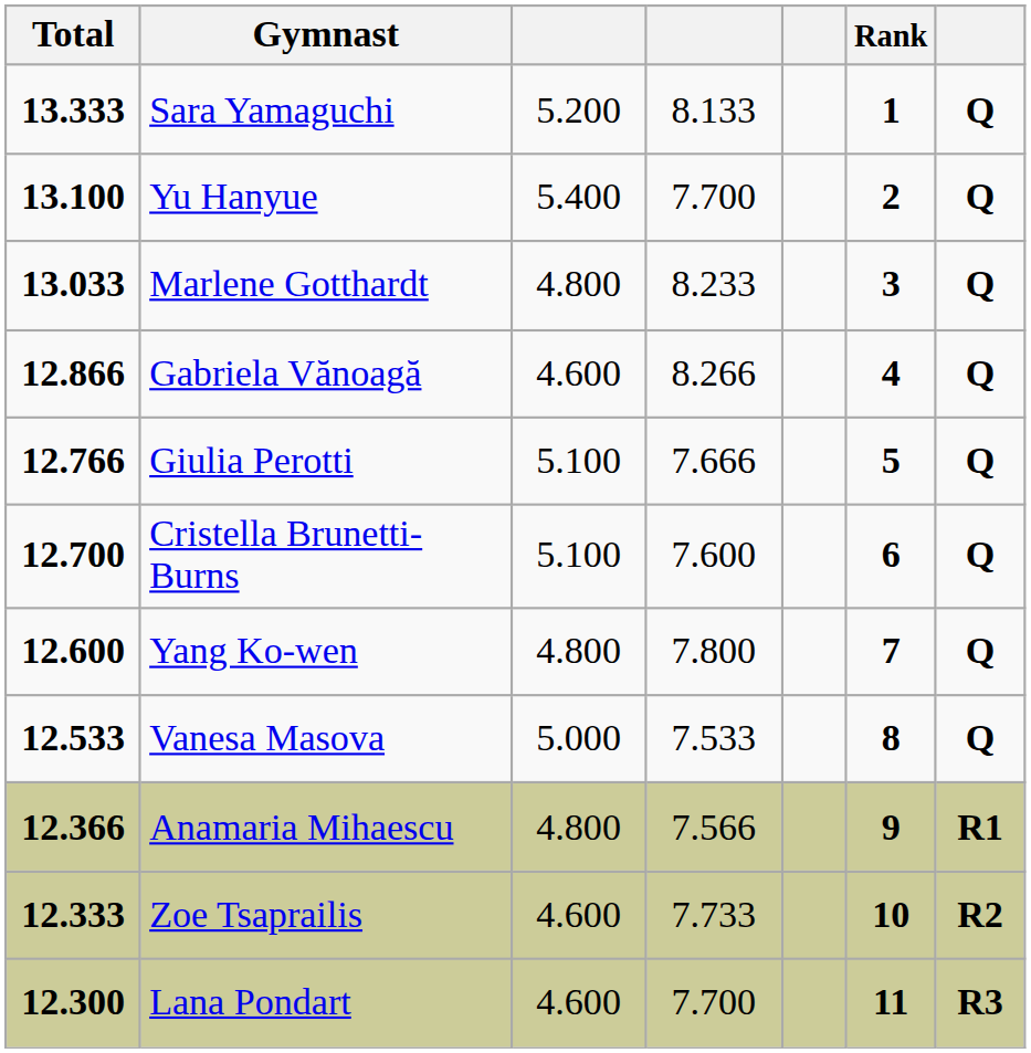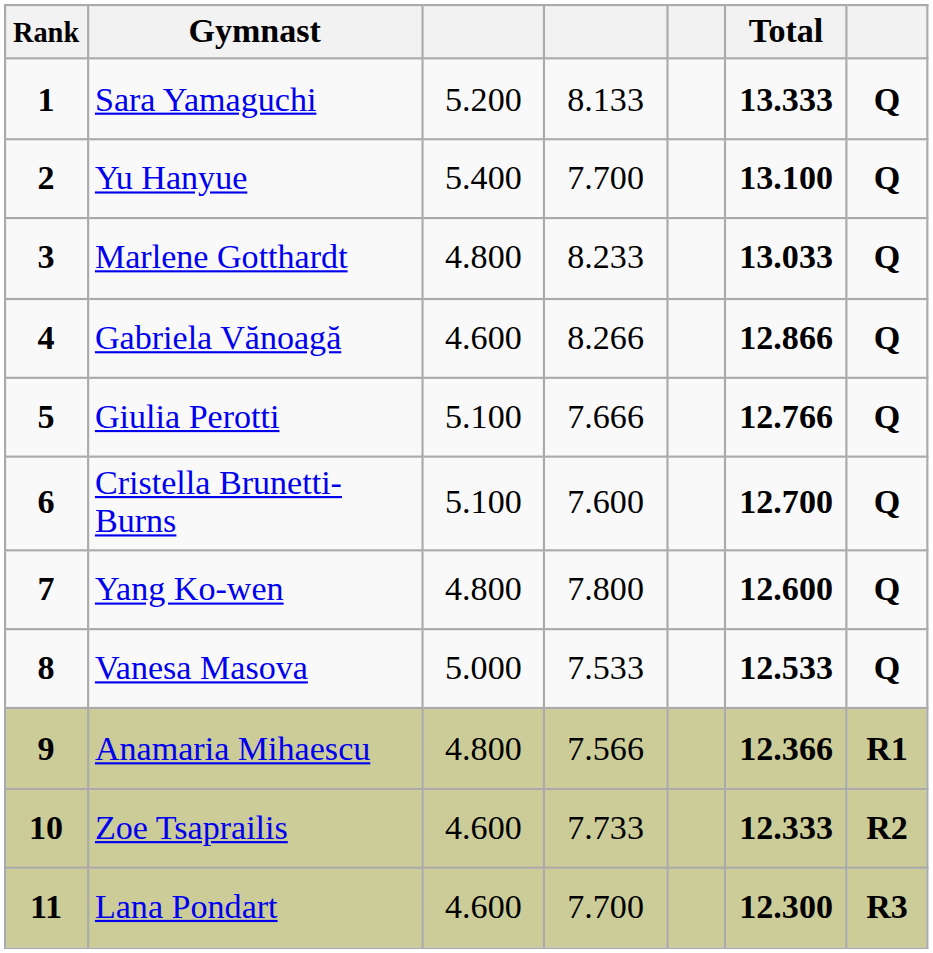columns swapped: Rank <-> Total
